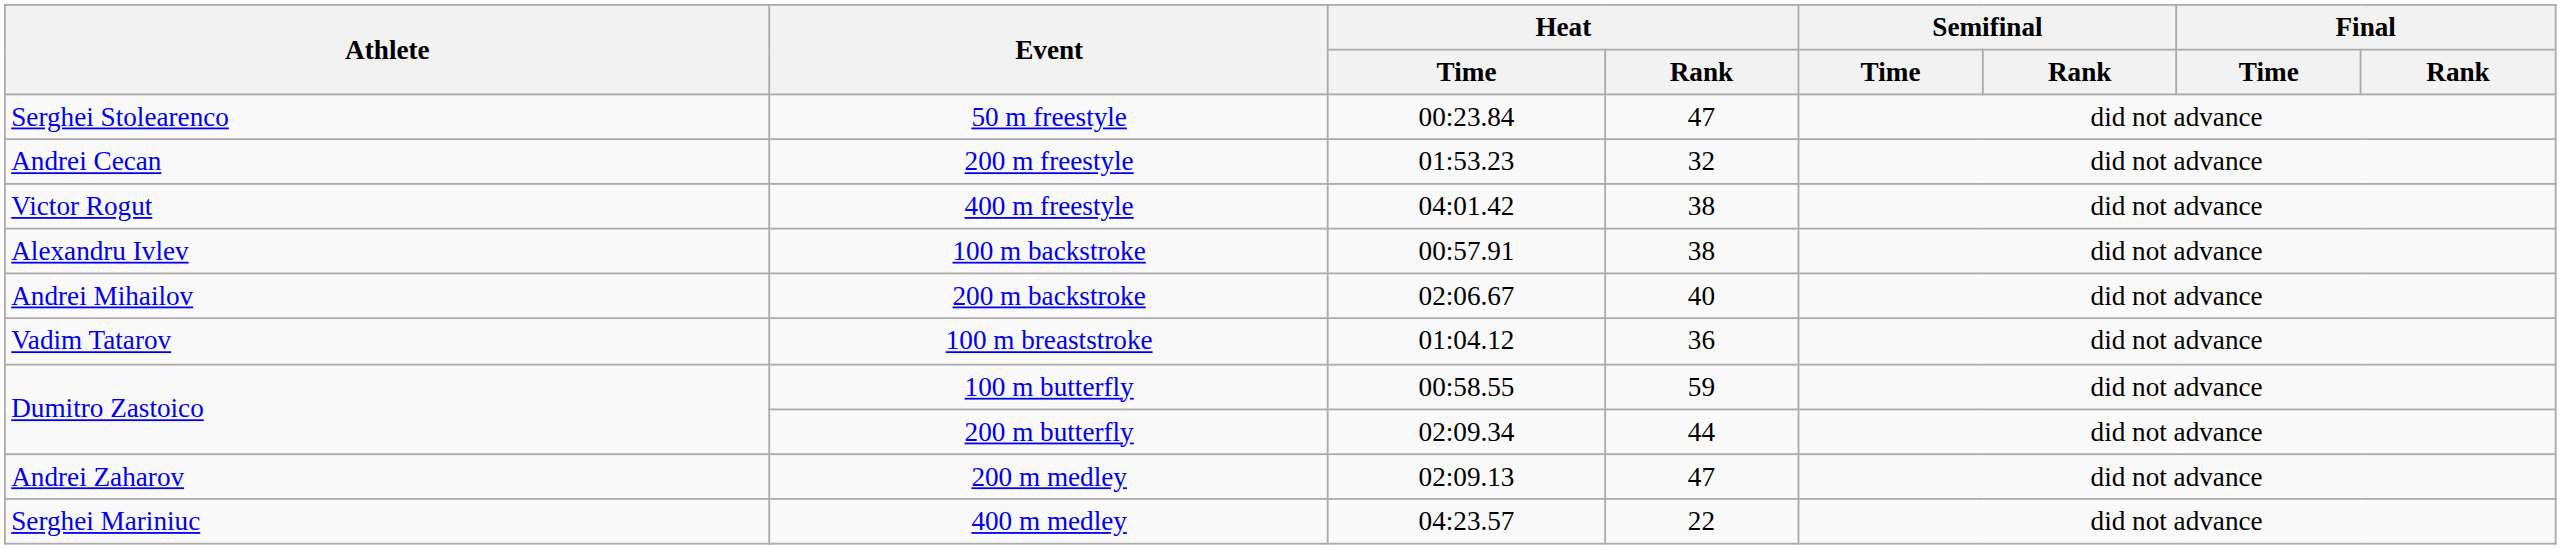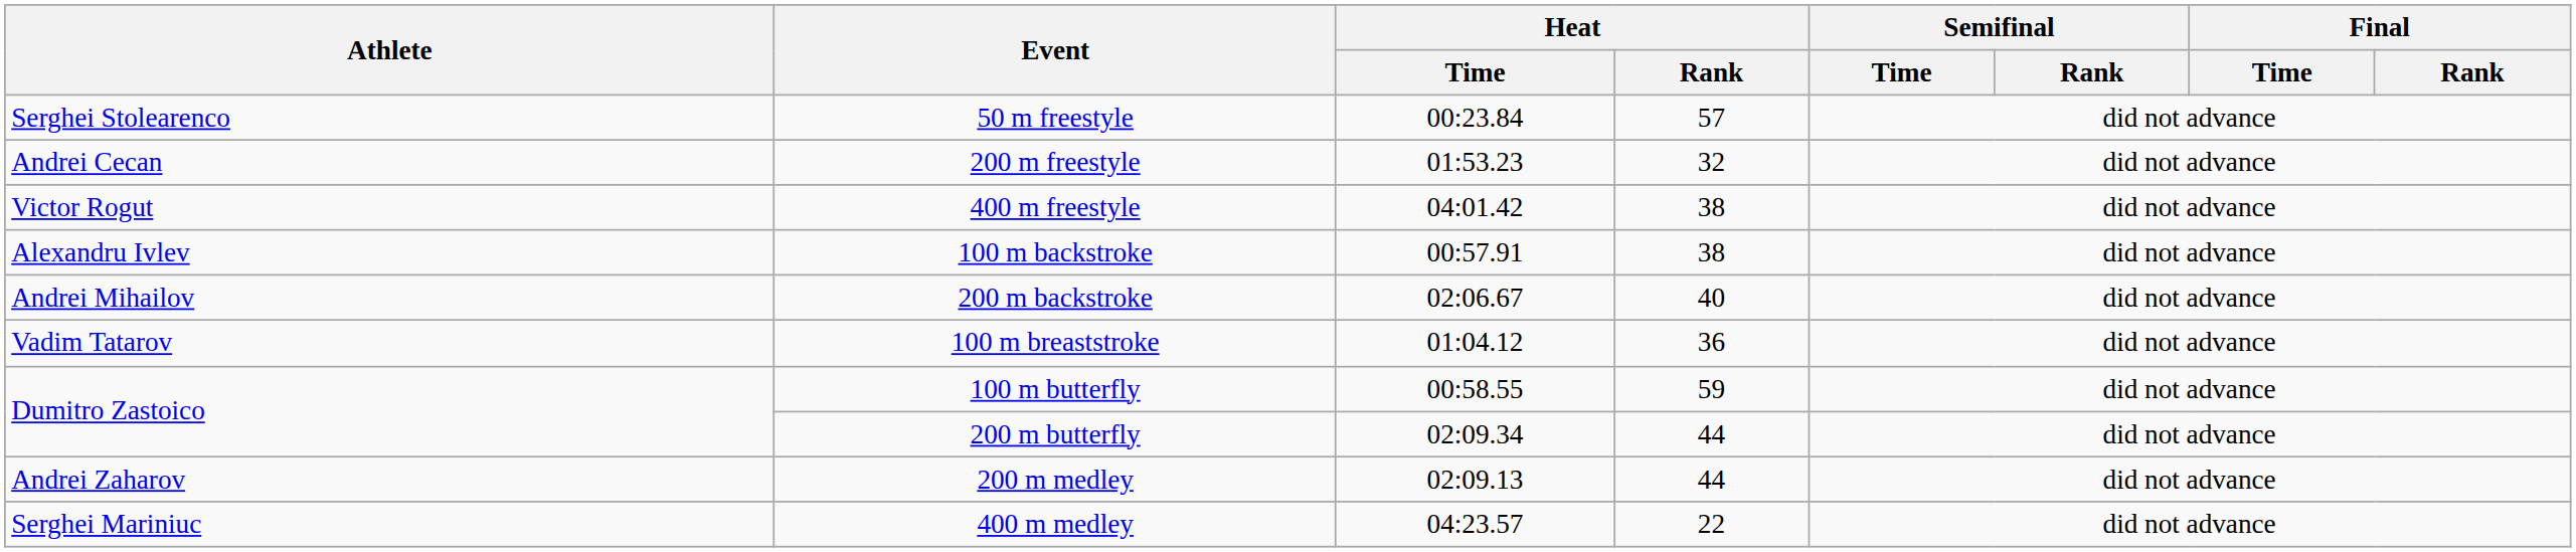50 m freestyle | Heat / Rank: 47 -> 57
200 m medley | Heat / Rank: 47 -> 44
